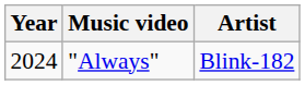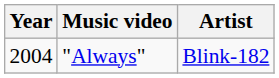"Always" | Year: 2024 -> 2004
